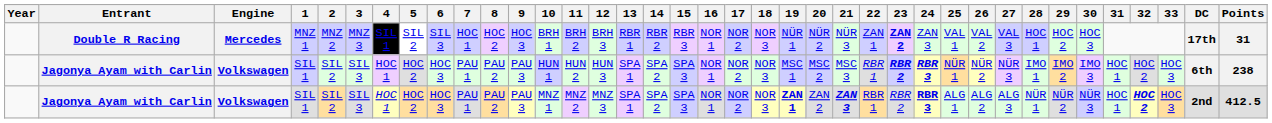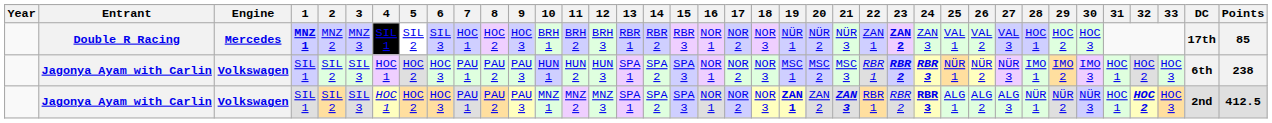Double R Racing | 1: normal -> bold
Double R Racing | Points: 31 -> 85
